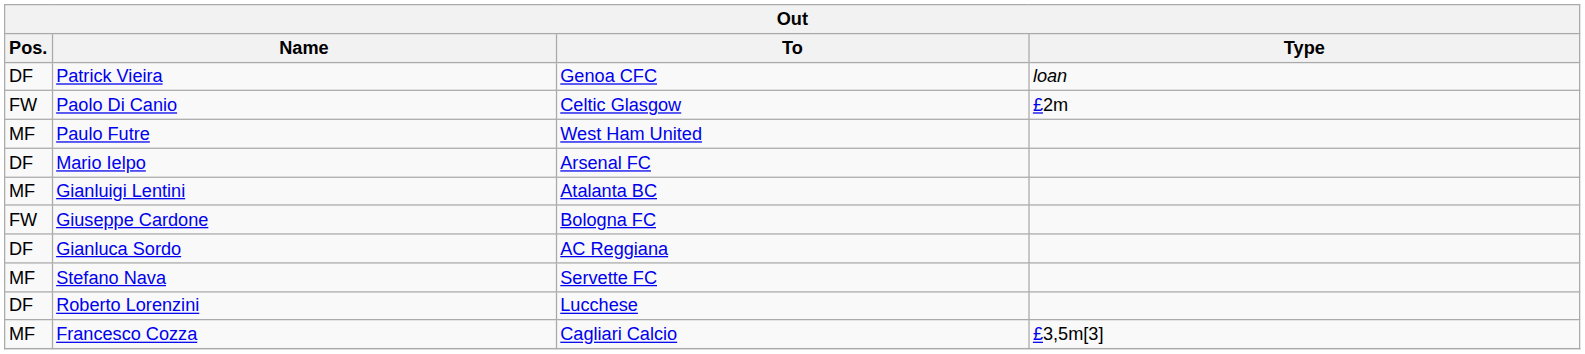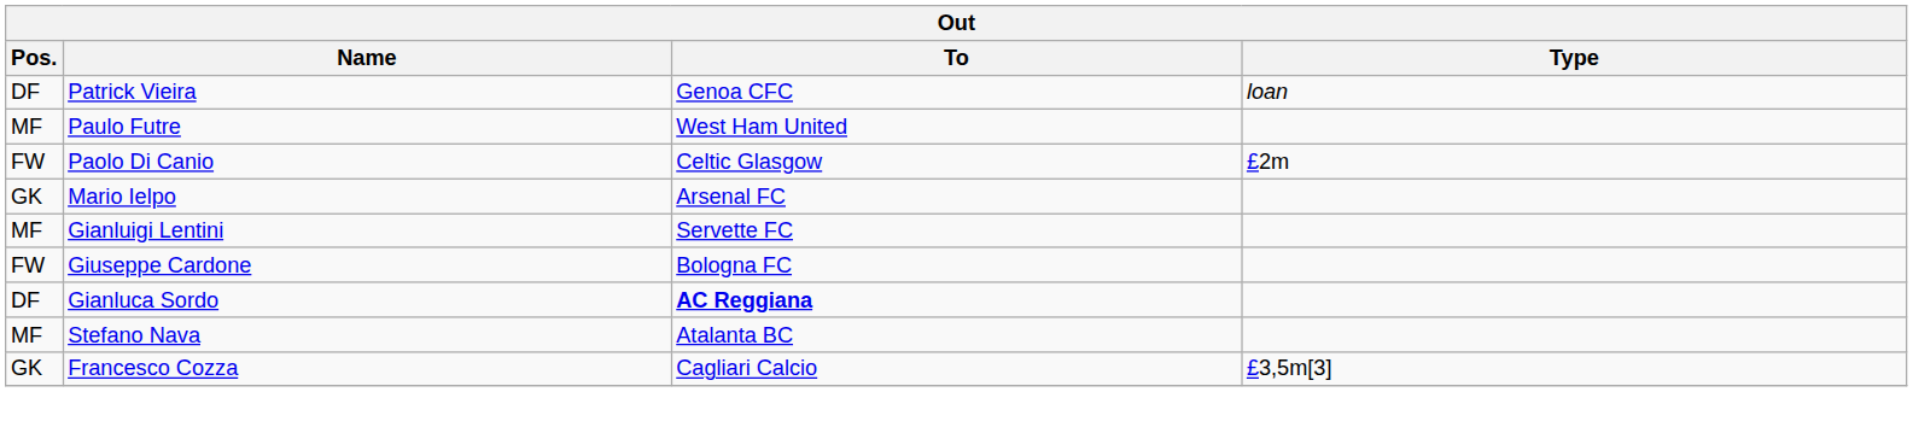rows swapped: Paolo Di Canio <-> Paulo Futre
Mario Ielpo | Pos.: DF -> GK
Gianluigi Lentini | To: Atalanta BC -> Servette FC
Gianluca Sordo | To: normal -> bold
Stefano Nava | To: Servette FC -> Atalanta BC
- row: DF | Roberto Lorenzini | Lucchese
Francesco Cozza | Pos.: MF -> GK
